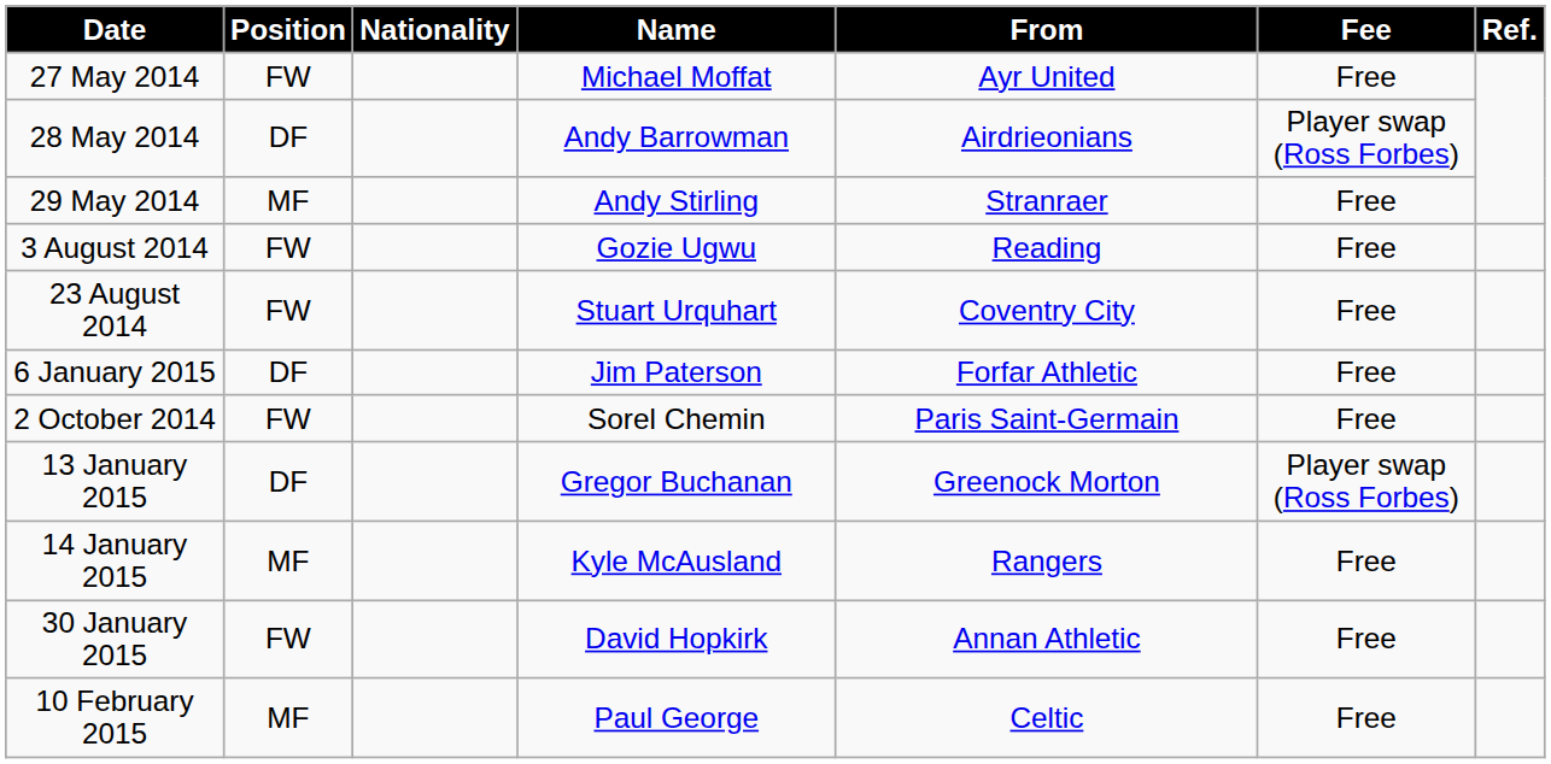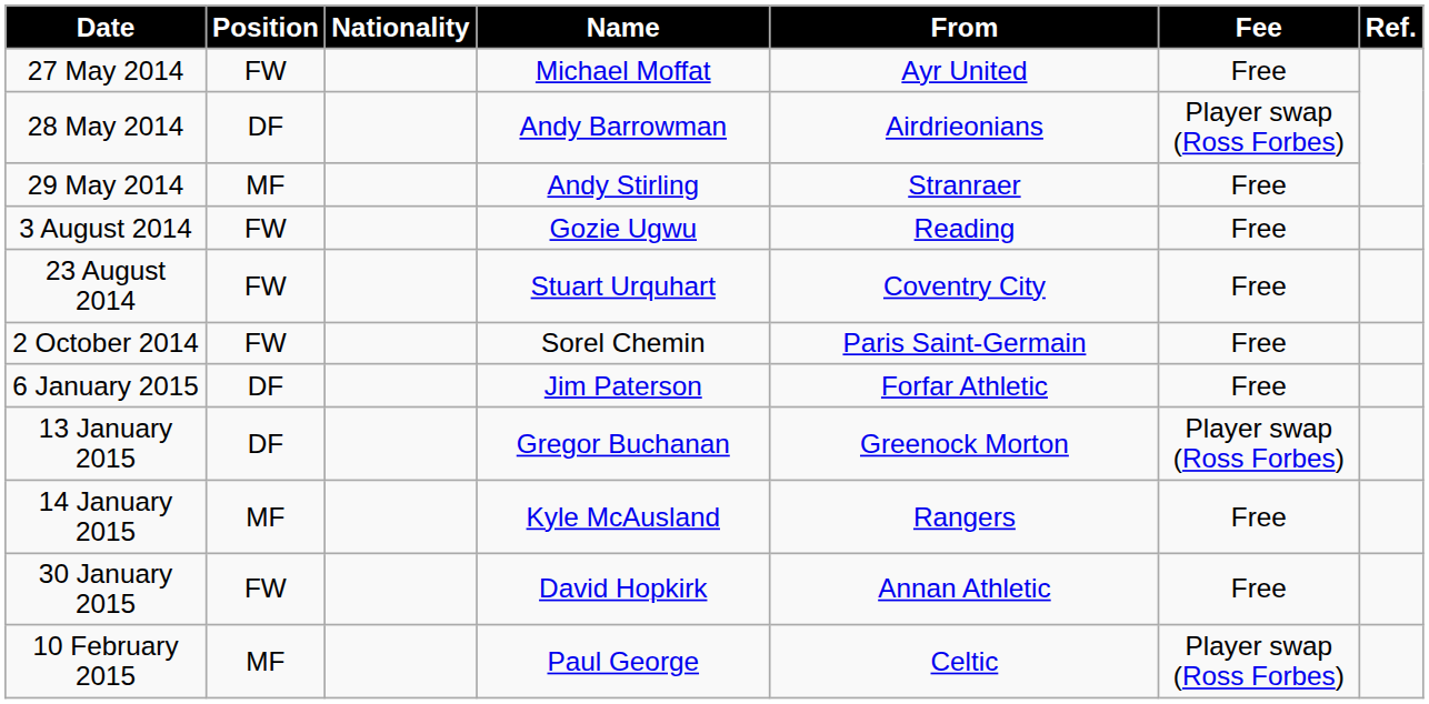rows swapped: 2 October 2014 <-> 6 January 2015
10 February 2015 | Fee: Free -> Player swap (Ross Forbes)
